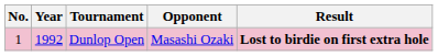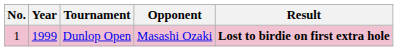Dunlop Open | Year: 1992 -> 1999
